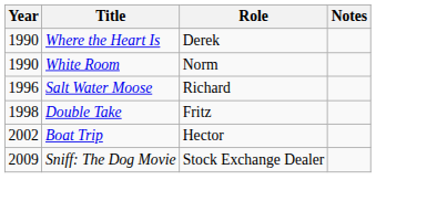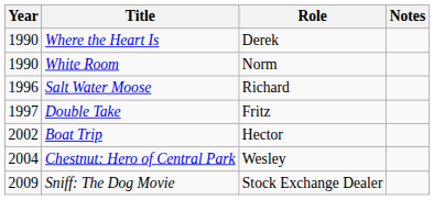Double Take | Year: 1998 -> 1997
+ row: 2004 | Chestnut: Hero of Central Park | Wesley
